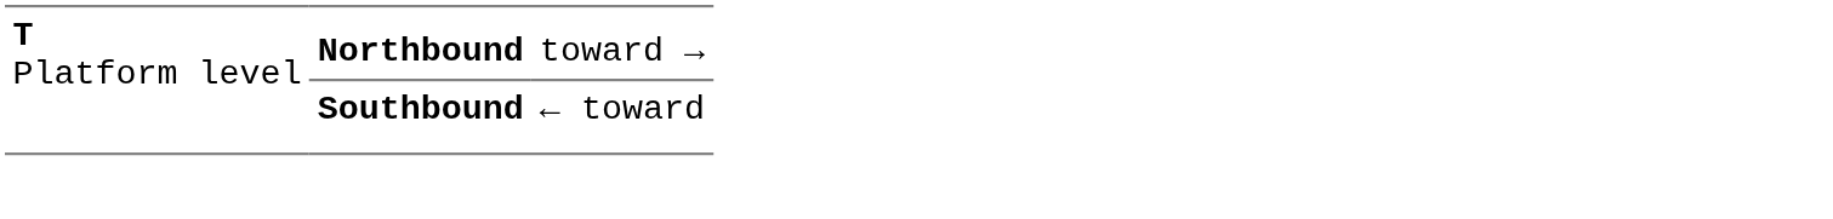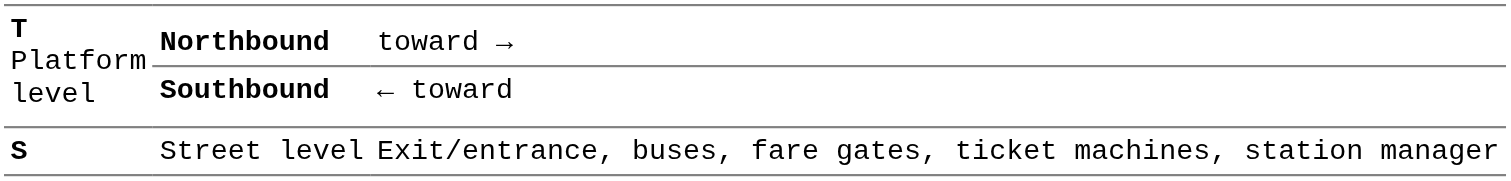+ row: S | Street level | Exit/entrance, buses, fare gates, ticket machines, station manager
